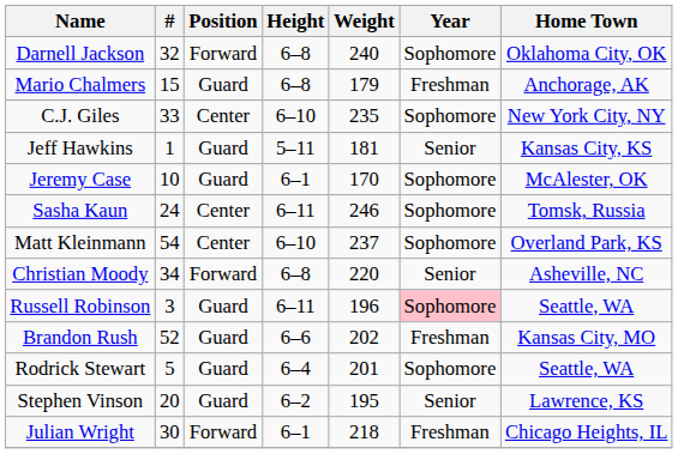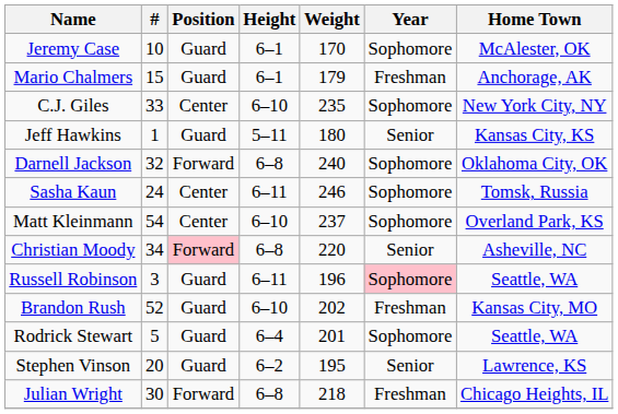rows swapped: Jeremy Case <-> Darnell Jackson
Mario Chalmers | Height: 6–8 -> 6–1
Jeff Hawkins | Weight: 181 -> 180
Christian Moody | Position: no background -> pink background
Brandon Rush | Height: 6–6 -> 6–10
Julian Wright | Height: 6–1 -> 6–8
